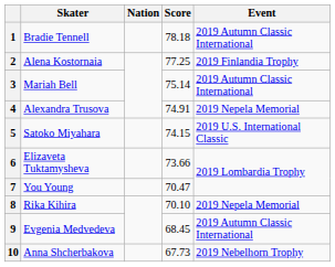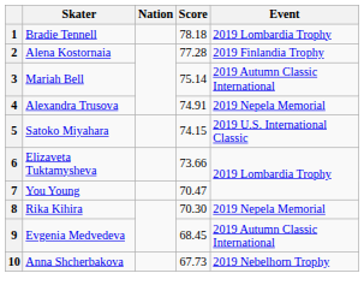1 | Event: 2019 Autumn Classic International -> 2019 Lombardia Trophy
2 | Score: 77.25 -> 77.28
8 | Score: 70.10 -> 70.30
